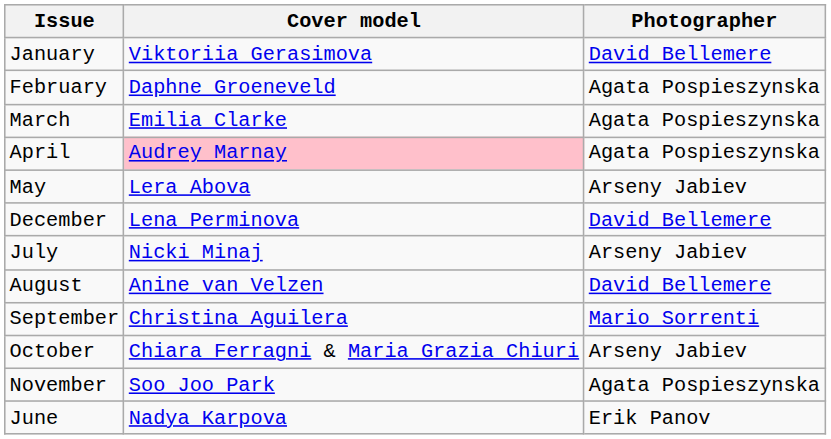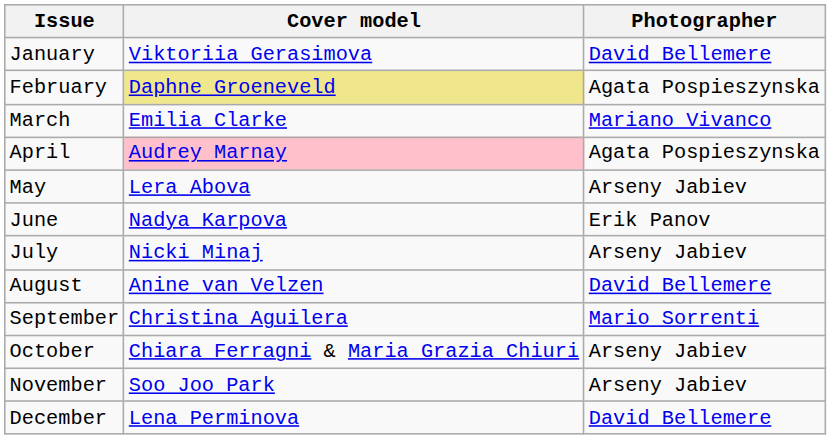February | Cover model: no background -> khaki background
March | Photographer: Agata Pospieszynska -> Mariano Vivanco
rows swapped: June <-> December
November | Photographer: Agata Pospieszynska -> Arseny Jabiev
